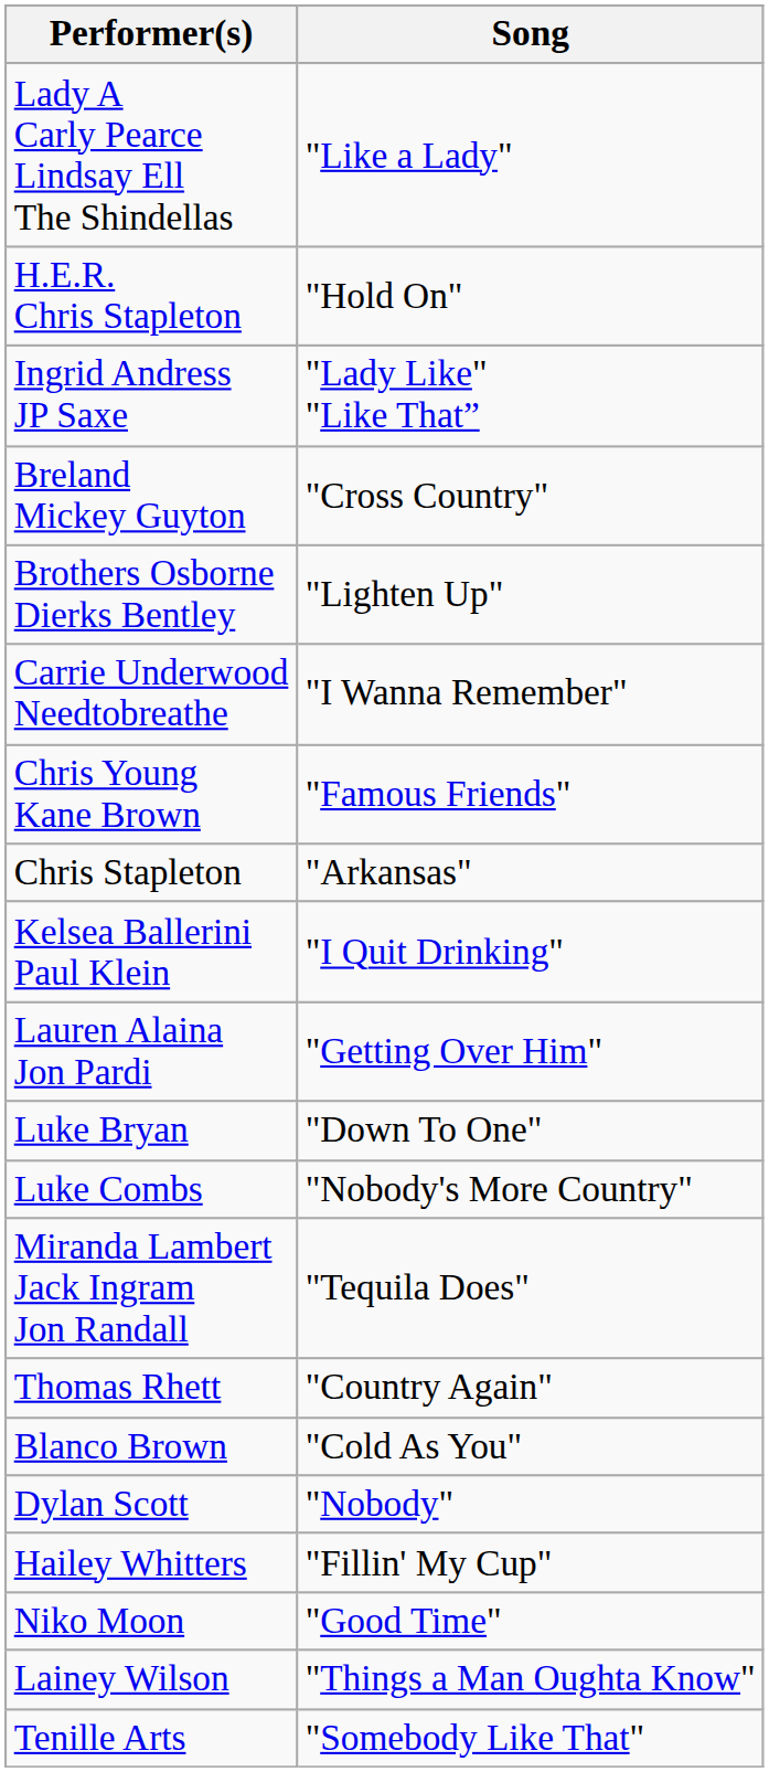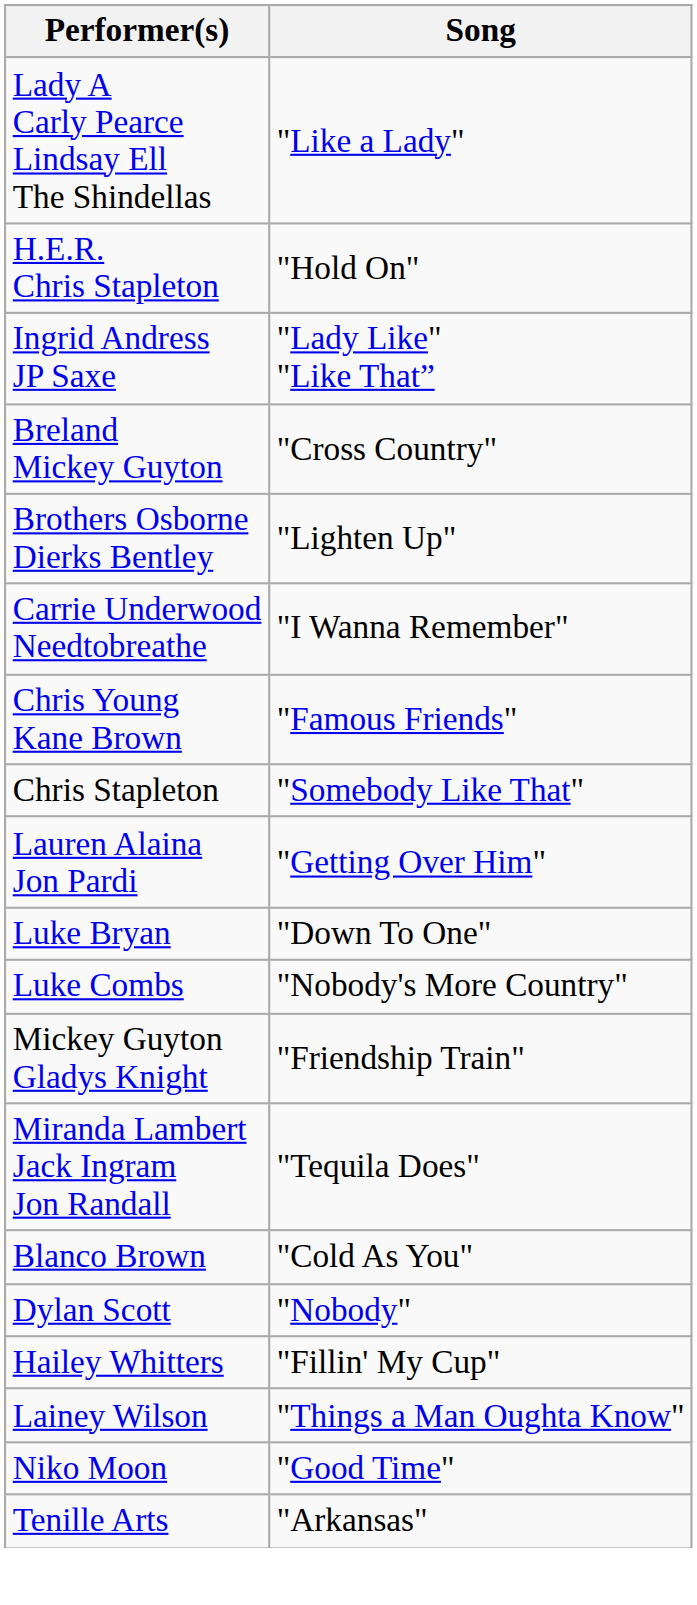Chris Stapleton | Song: "Arkansas" -> "Somebody Like That"
- row: Kelsea Ballerini Paul Klein | "I Quit Drinking"
+ row: Mickey Guyton Gladys Knight | "Friendship Train"
- row: Thomas Rhett | "Country Again"
rows swapped: Lainey Wilson <-> Niko Moon
Tenille Arts | Song: "Somebody Like That" -> "Arkansas"
